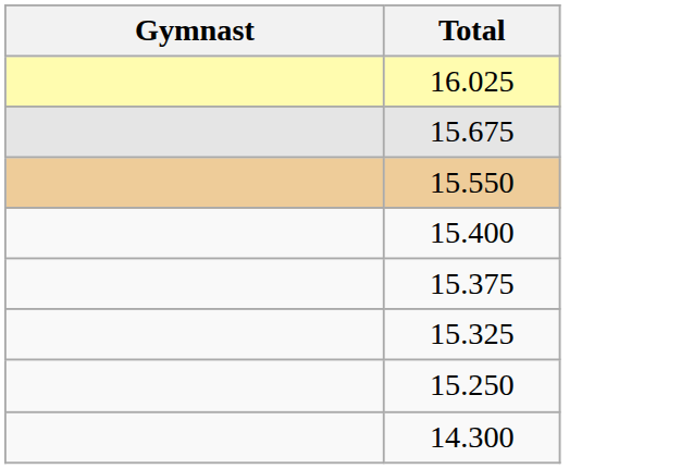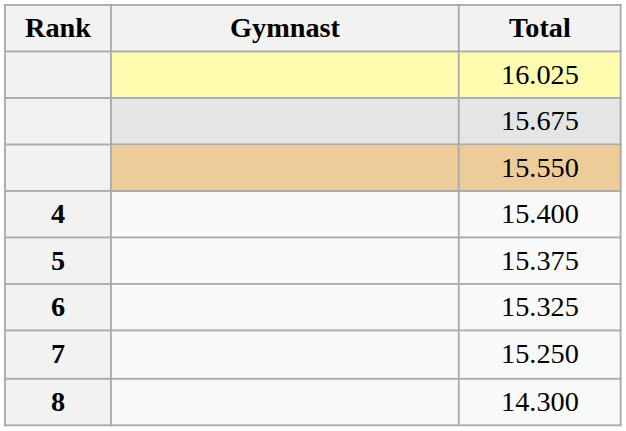+ column: Rank | 4 | 5 | 6 | 7 | 8
